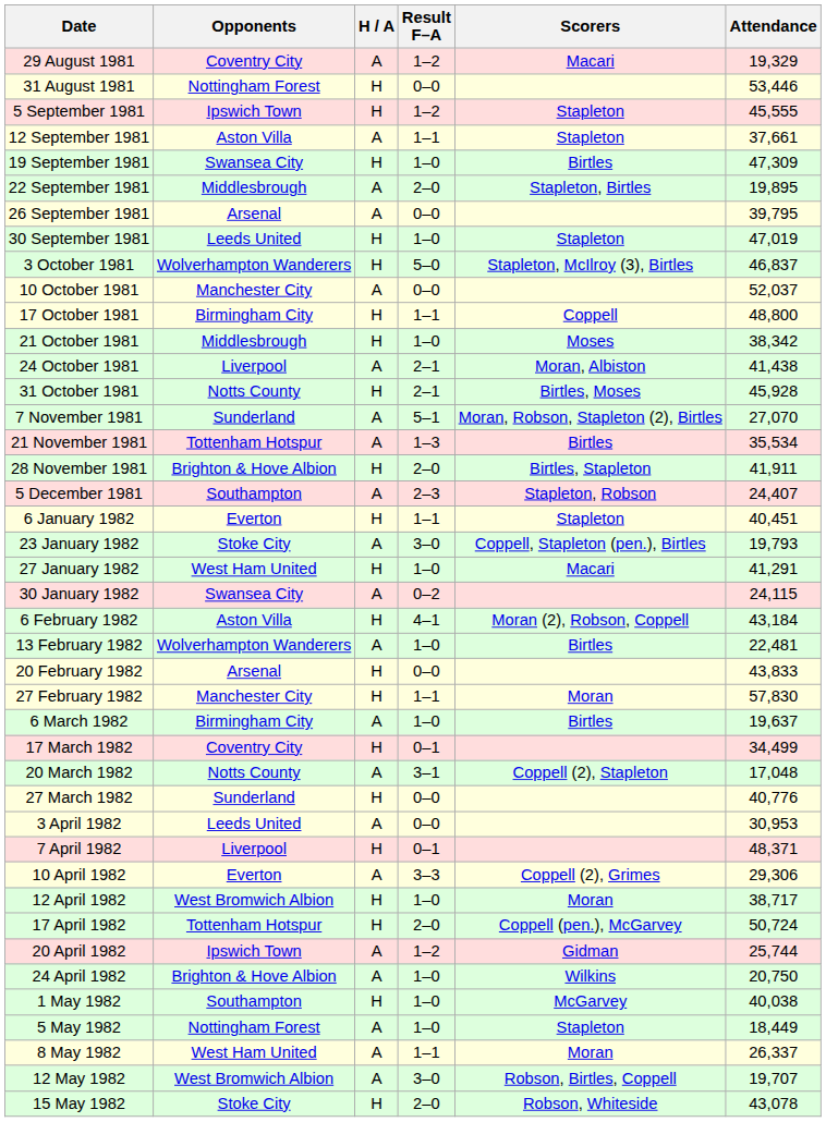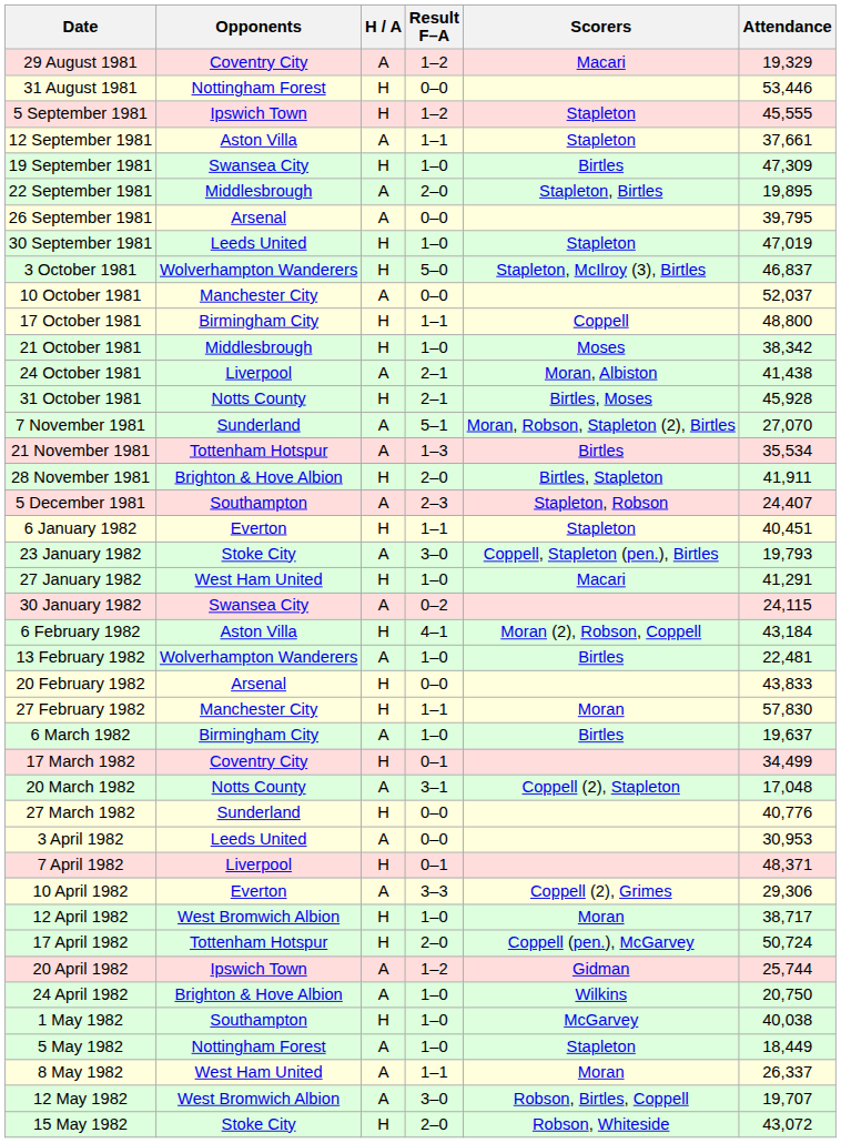15 May 1982 | Attendance: 43,078 -> 43,072
